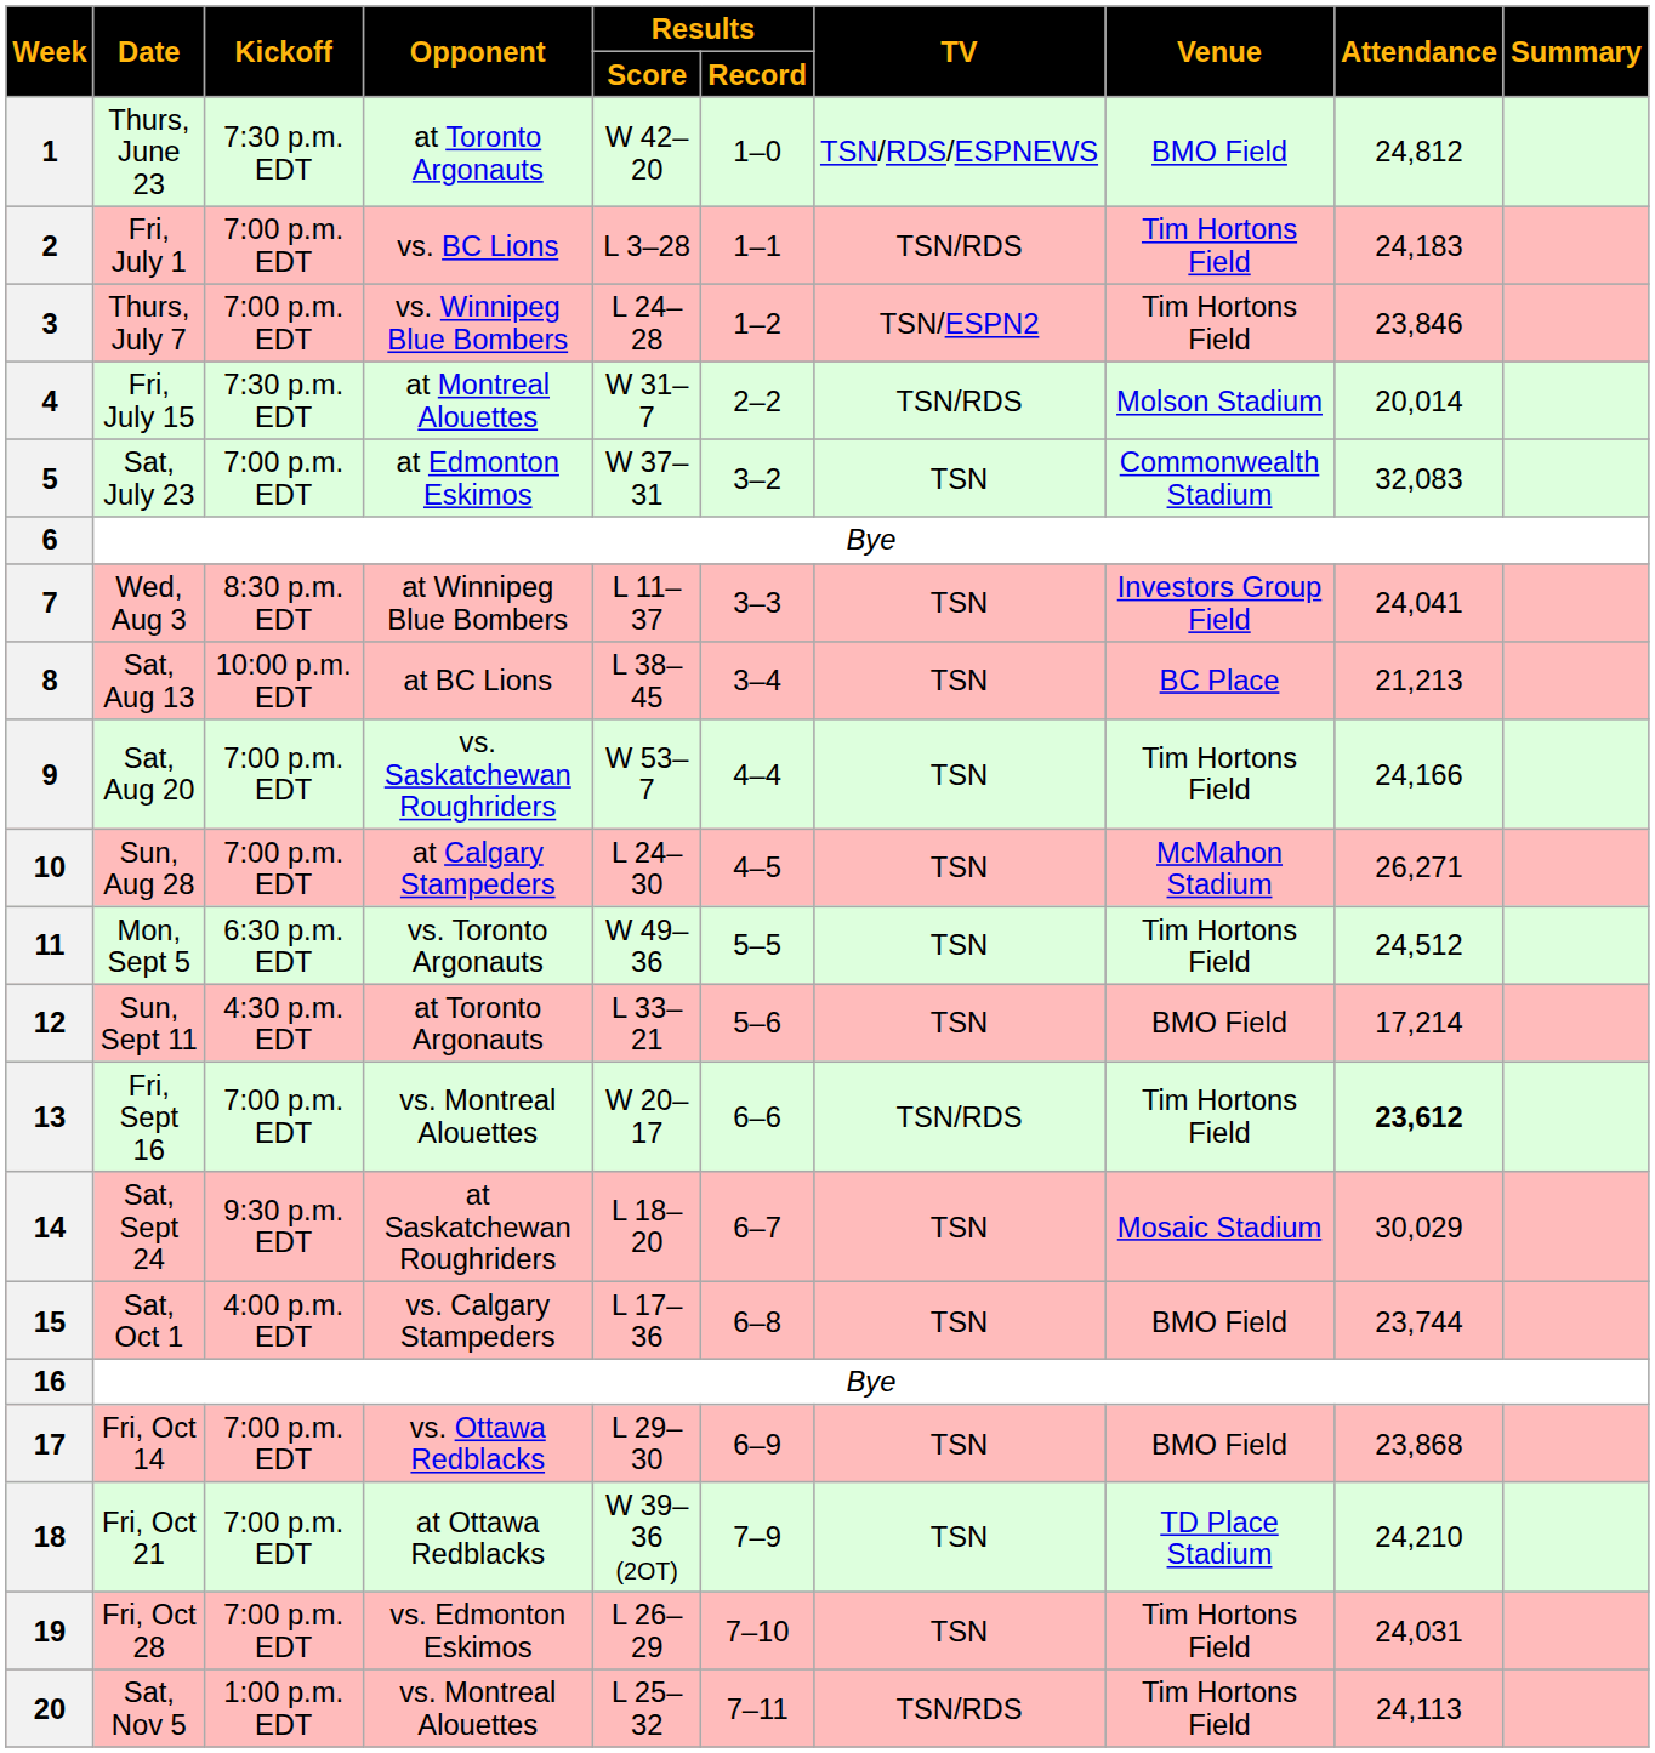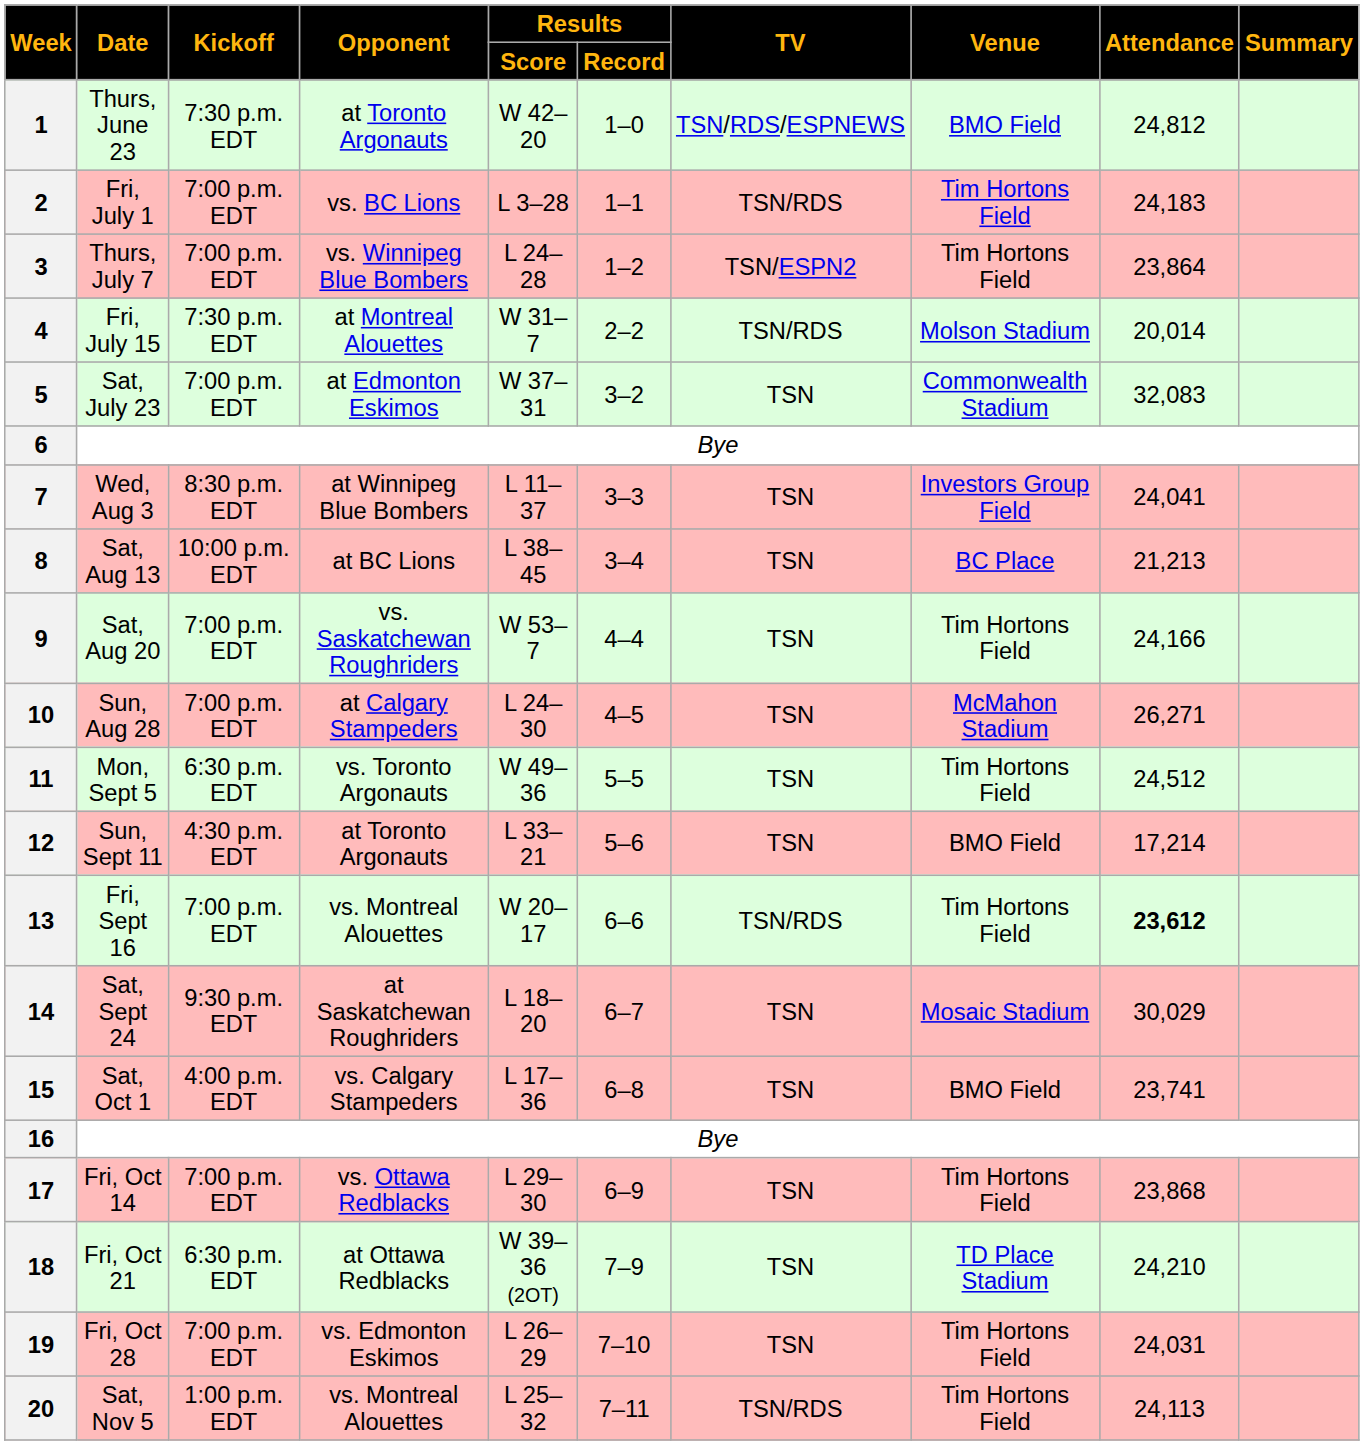3 | Attendance: 23,846 -> 23,864
15 | Attendance: 23,744 -> 23,741
17 | Venue: BMO Field -> Tim Hortons Field
18 | Kickoff: 7:00 p.m. EDT -> 6:30 p.m. EDT
